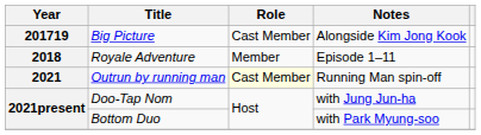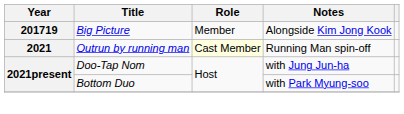Big Picture | Role: Cast Member -> Member
- row: 2018 | Royale Adventure | Member | Episode 1–11
